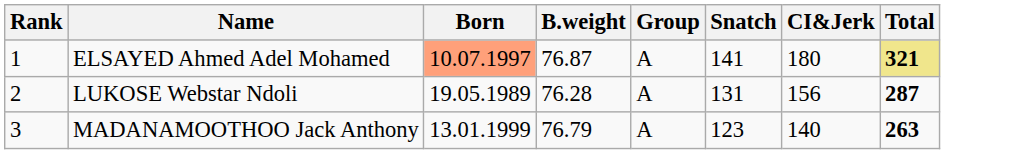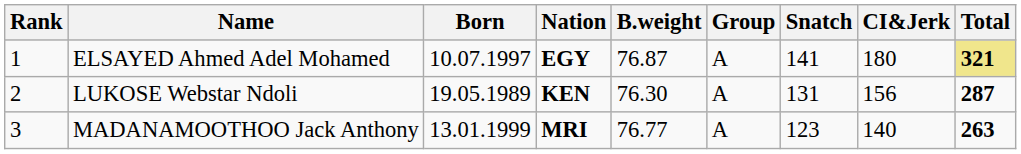+ column: Nation | EGY | KEN | MRI
ELSAYED Ahmed Adel Mohamed | Born: lightsalmon background -> no background
LUKOSE Webstar Ndoli | B.weight: 76.28 -> 76.30
MADANAMOOTHOO Jack Anthony | B.weight: 76.79 -> 76.77
